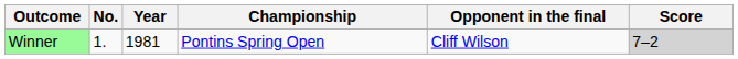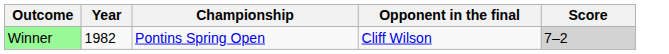- column: No. | 1.
Winner | Year: 1981 -> 1982
